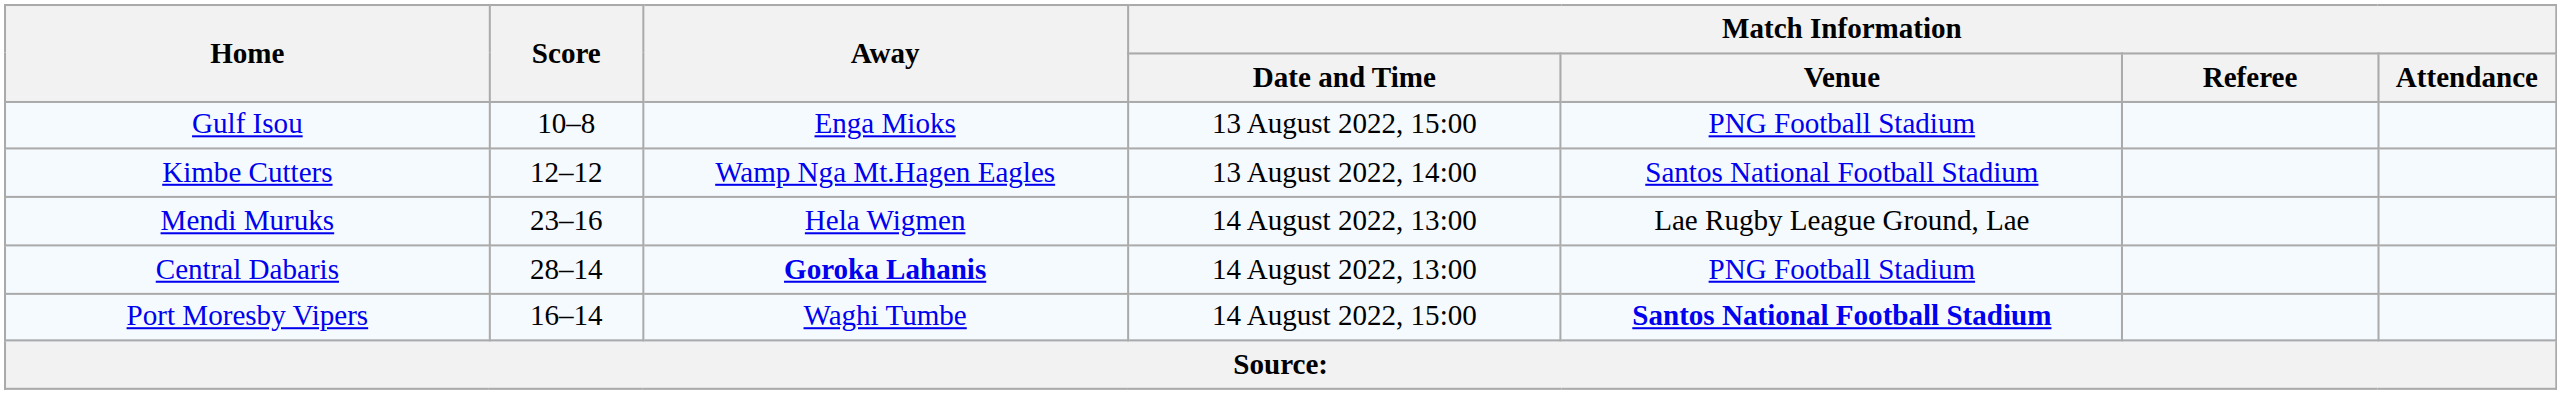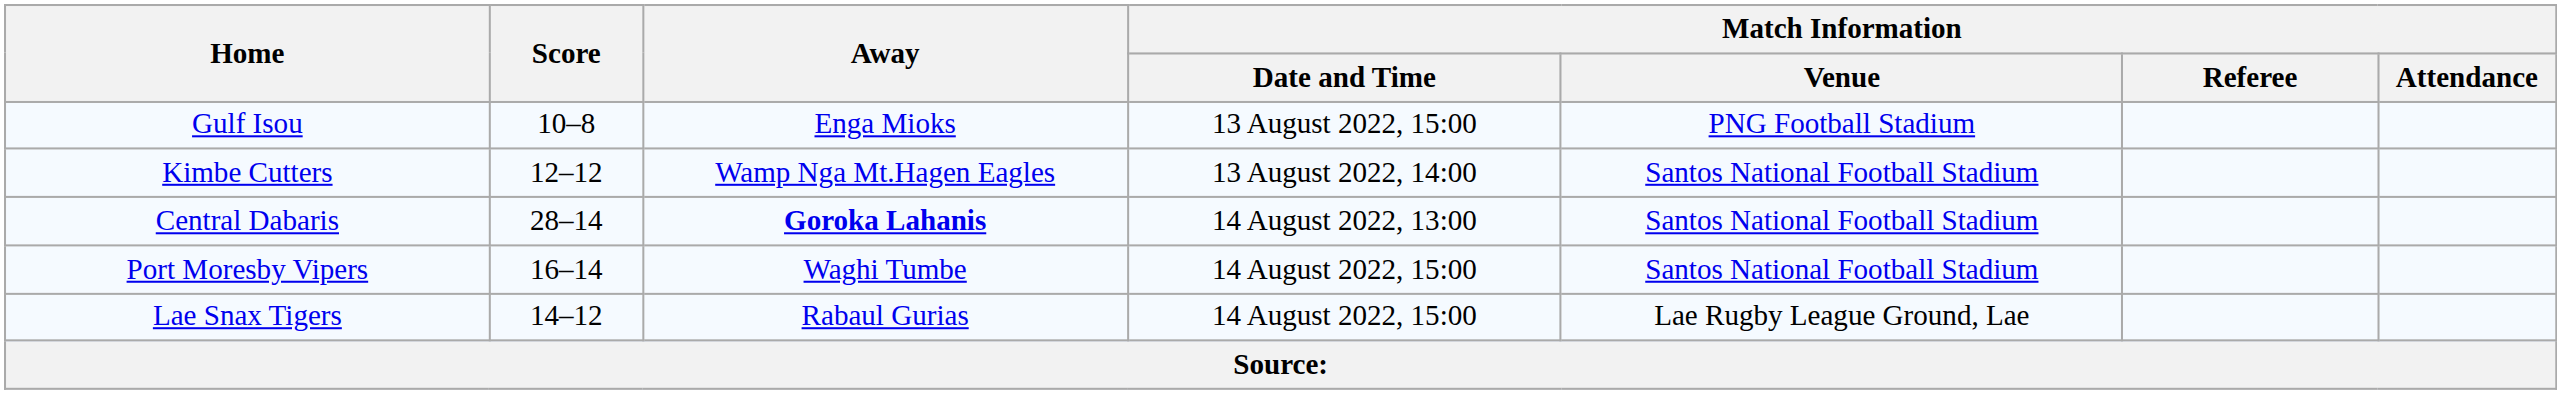- row: Mendi Muruks | 23–16 | Hela Wigmen | 14 August 2022, 13:00 | Lae Rugby League Ground, Lae
Central Dabaris | Match Information / Venue: PNG Football Stadium -> Santos National Football Stadium
Port Moresby Vipers | Match Information / Venue: bold -> normal
+ row: Lae Snax Tigers | 14–12 | Rabaul Gurias | 14 August 2022, 15:00 | Lae Rugby League Ground, Lae
